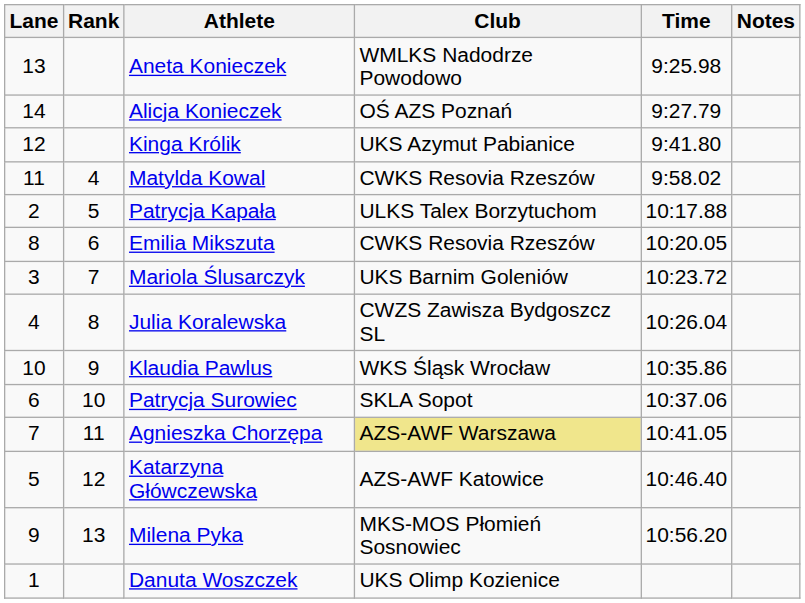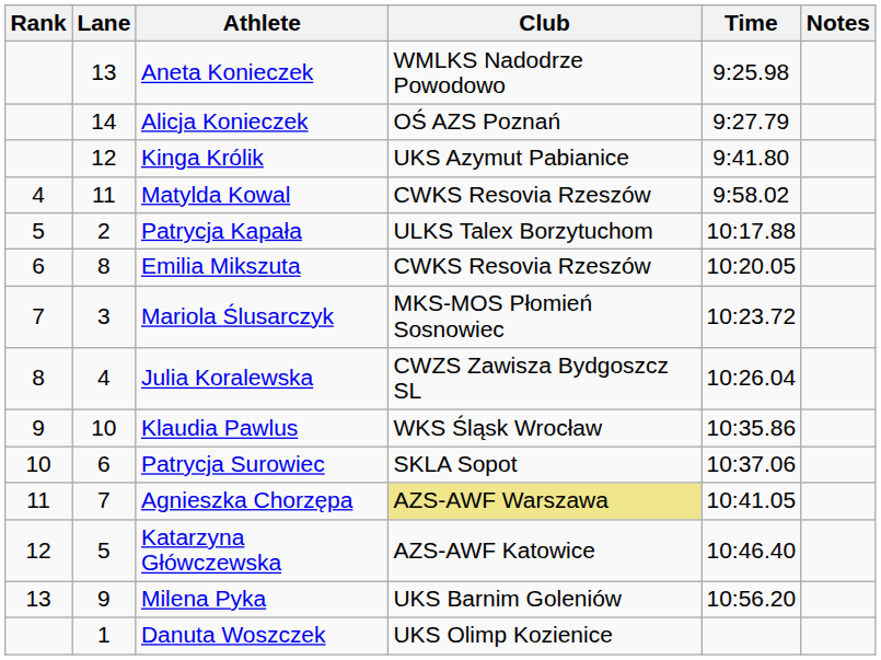columns swapped: Rank <-> Lane
Mariola Ślusarczyk | Club: UKS Barnim Goleniów -> MKS-MOS Płomień Sosnowiec
Milena Pyka | Club: MKS-MOS Płomień Sosnowiec -> UKS Barnim Goleniów
